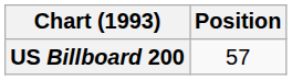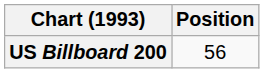US Billboard 200 | Position: 57 -> 56
